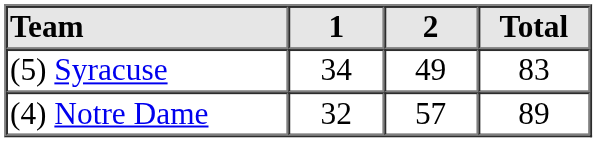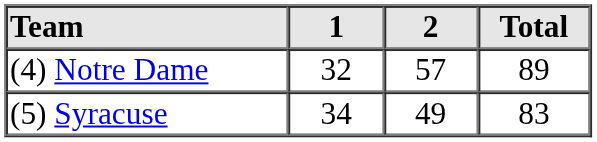rows swapped: (5) Syracuse <-> (4) Notre Dame
